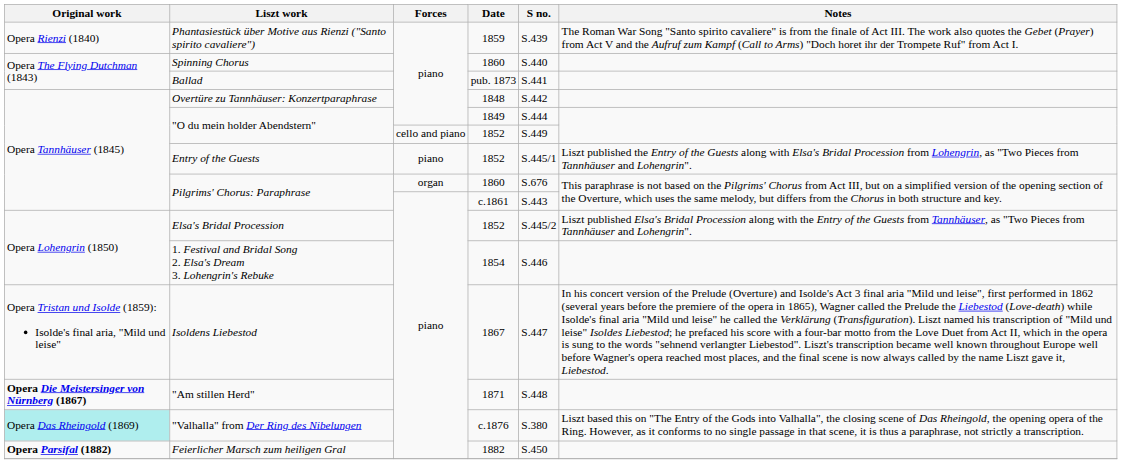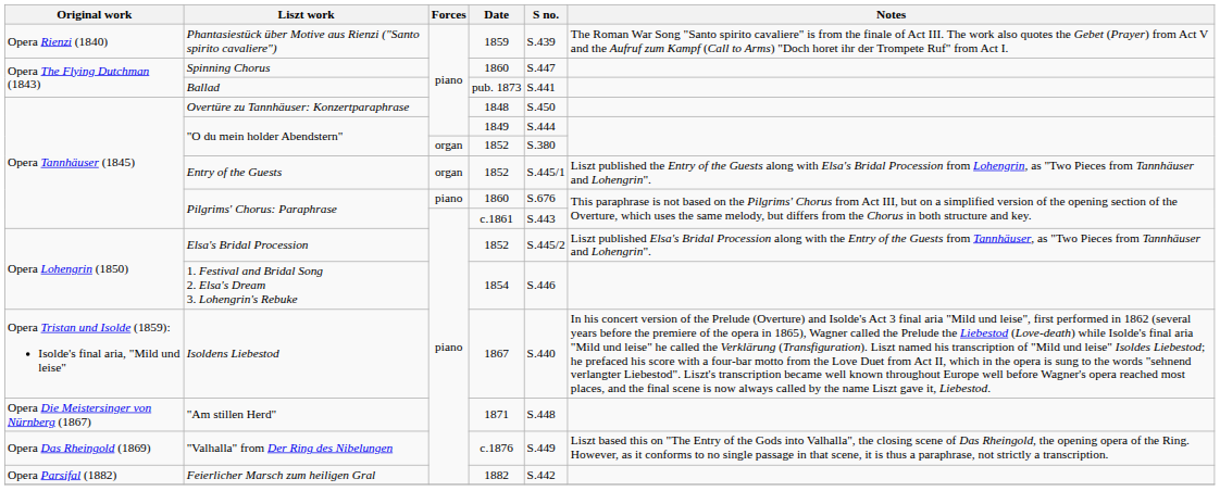Spinning Chorus | S no.: S.440 -> S.447
Overtüre zu Tannhäuser: Konzertparaphrase | S no.: S.442 -> S.450
"O du mein holder Abendstern" / 1852 | Forces: cello and piano -> organ
"O du mein holder Abendstern" / 1852 | S no.: S.449 -> S.380
Entry of the Guests | Forces: piano -> organ
Pilgrims' Chorus: Paraphrase / 1860 | Forces: organ -> piano
Isoldens Liebestod | S no.: S.447 -> S.440
"Am stillen Herd" | Original work: bold -> normal
"Valhalla" from Der Ring des Nibelungen | Original work: paleturquoise background -> no background
"Valhalla" from Der Ring des Nibelungen | S no.: S.380 -> S.449
Feierlicher Marsch zum heiligen Gral | Original work: bold -> normal
Feierlicher Marsch zum heiligen Gral | S no.: S.450 -> S.442
